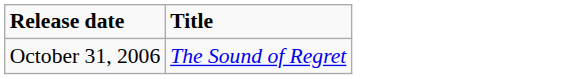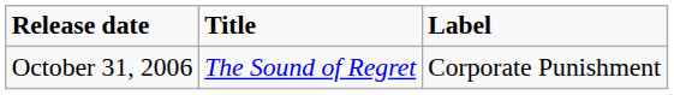+ column: Label | Corporate Punishment
